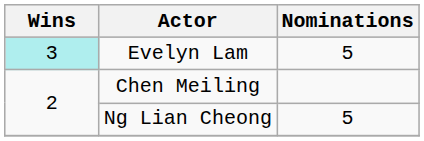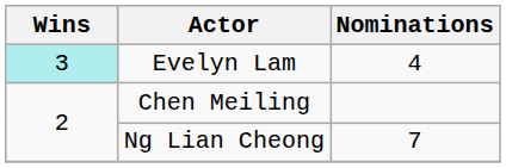Evelyn Lam | Nominations: 5 -> 4
Ng Lian Cheong | Nominations: 5 -> 7
